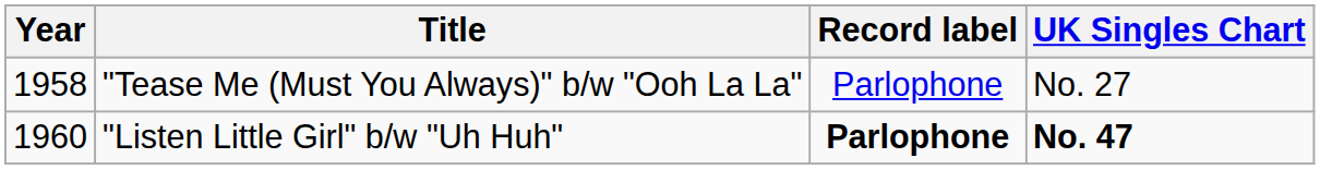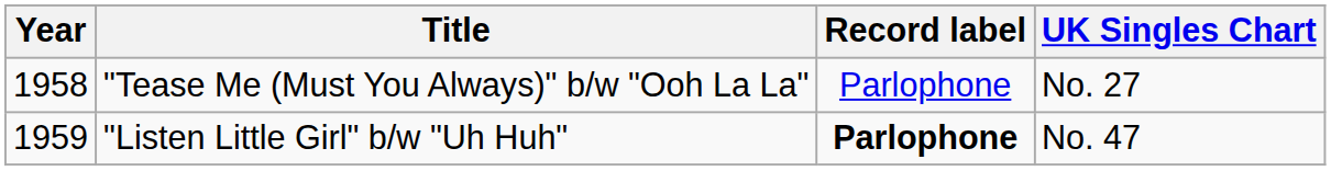"Listen Little Girl" b/w "Uh Huh" | Year: 1960 -> 1959
"Listen Little Girl" b/w "Uh Huh" | UK Singles Chart: bold -> normal
